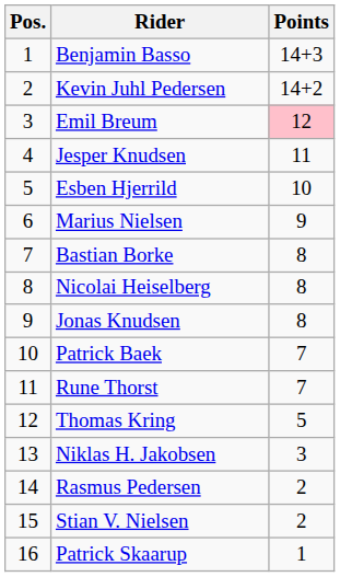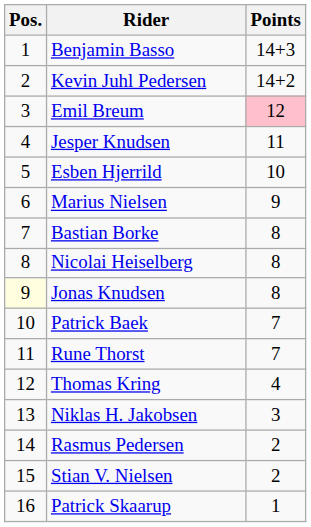Jonas Knudsen | Pos.: no background -> lightyellow background
Thomas Kring | Points: 5 -> 4
